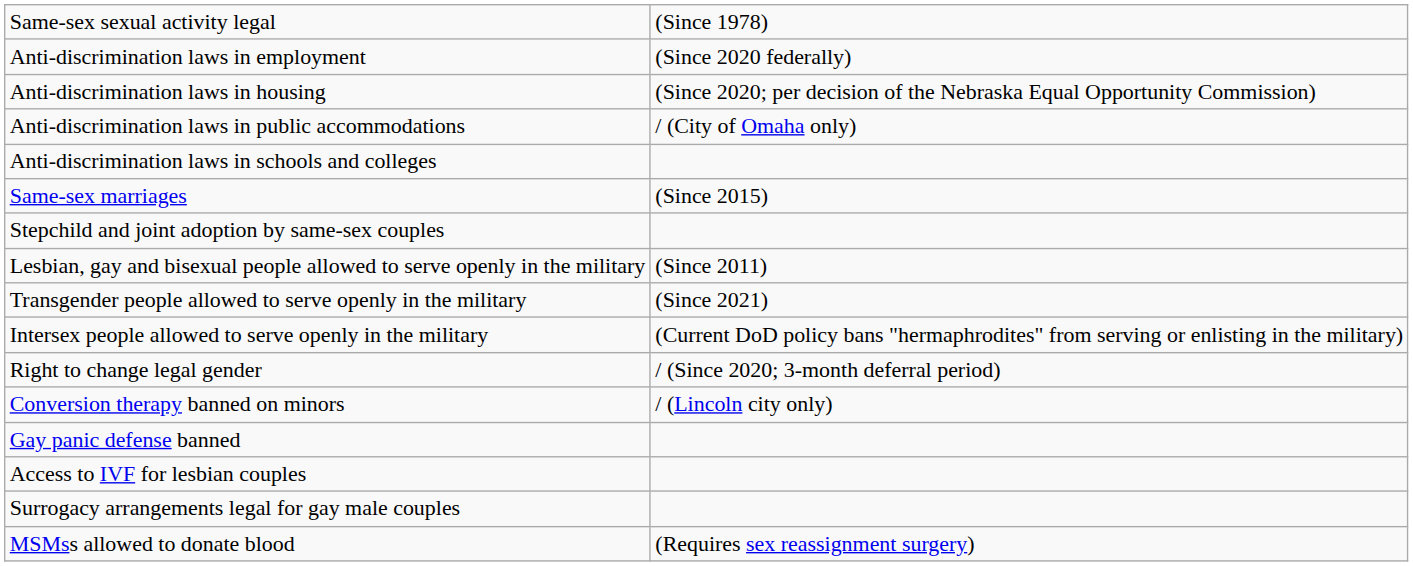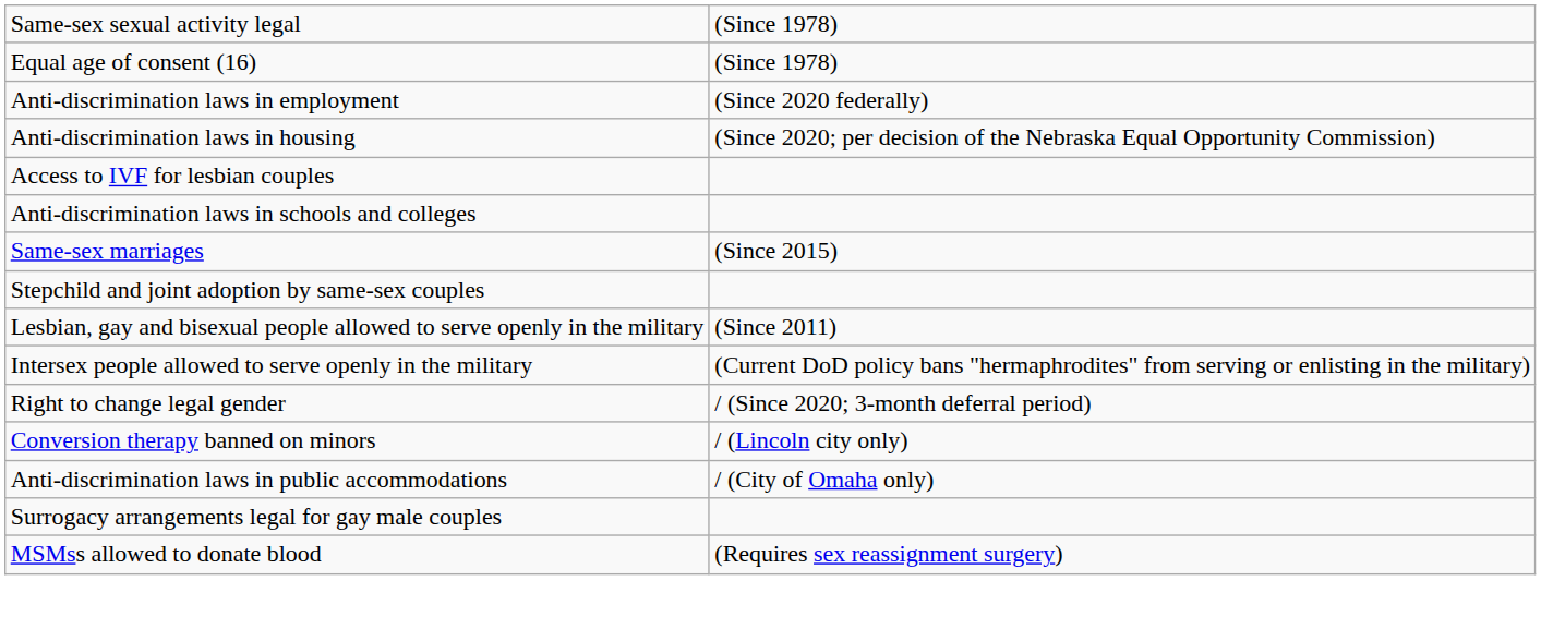+ row: Equal age of consent (16) | (Since 1978)
rows swapped: Anti-discrimination laws in public accommodations <-> Access to IVF for lesbian couples
- row: Transgender people allowed to serve openly in the military | (Since 2021)
- row: Gay panic defense banned
